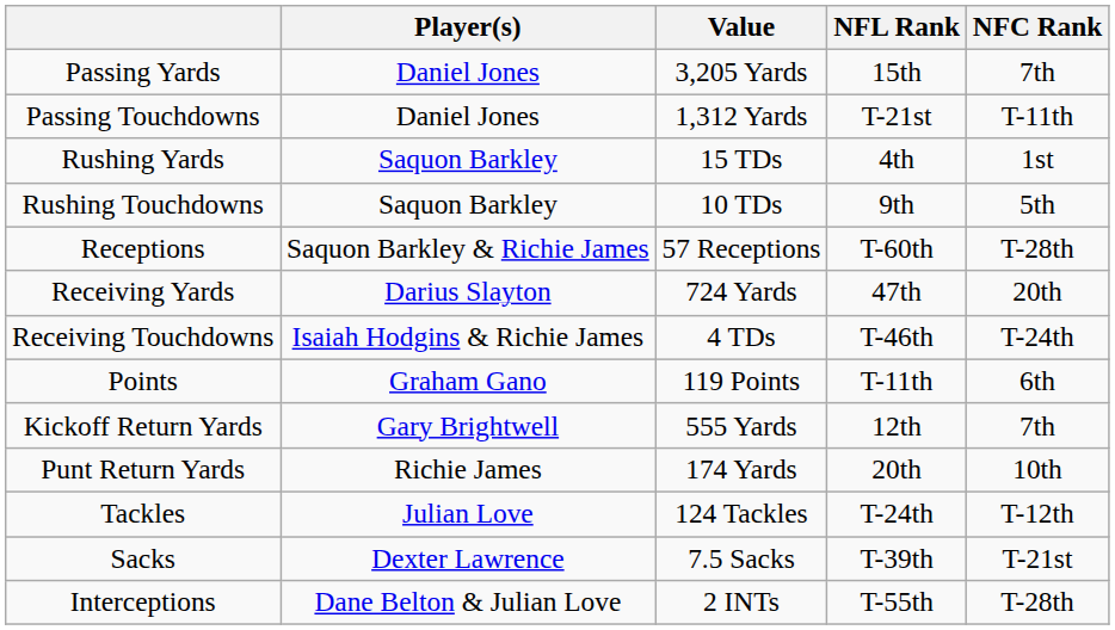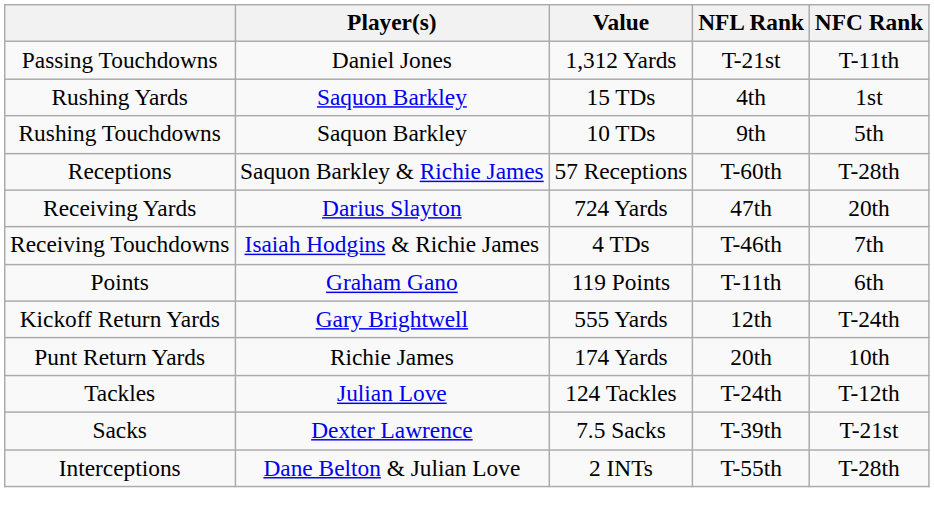- row: Passing Yards | Daniel Jones | 3,205 Yards | 15th | 7th
Receiving Touchdowns | NFC Rank: T-24th -> 7th
Kickoff Return Yards | NFC Rank: 7th -> T-24th
